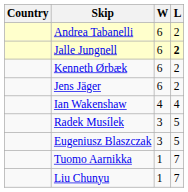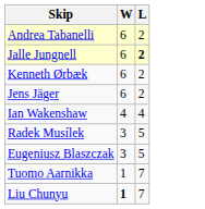- column: Country
Liu Chunyu | W: normal -> bold
